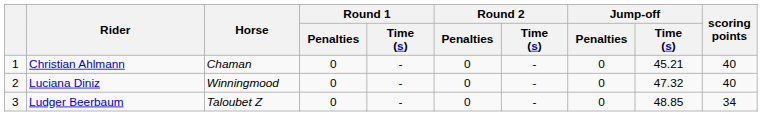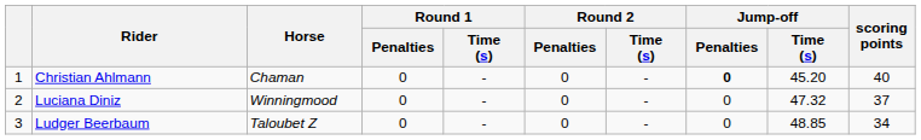Christian Ahlmann | Jump-off / Penalties: normal -> bold
Christian Ahlmann | Jump-off / Time (s): 45.21 -> 45.20
Luciana Diniz | scoring points: 40 -> 37
